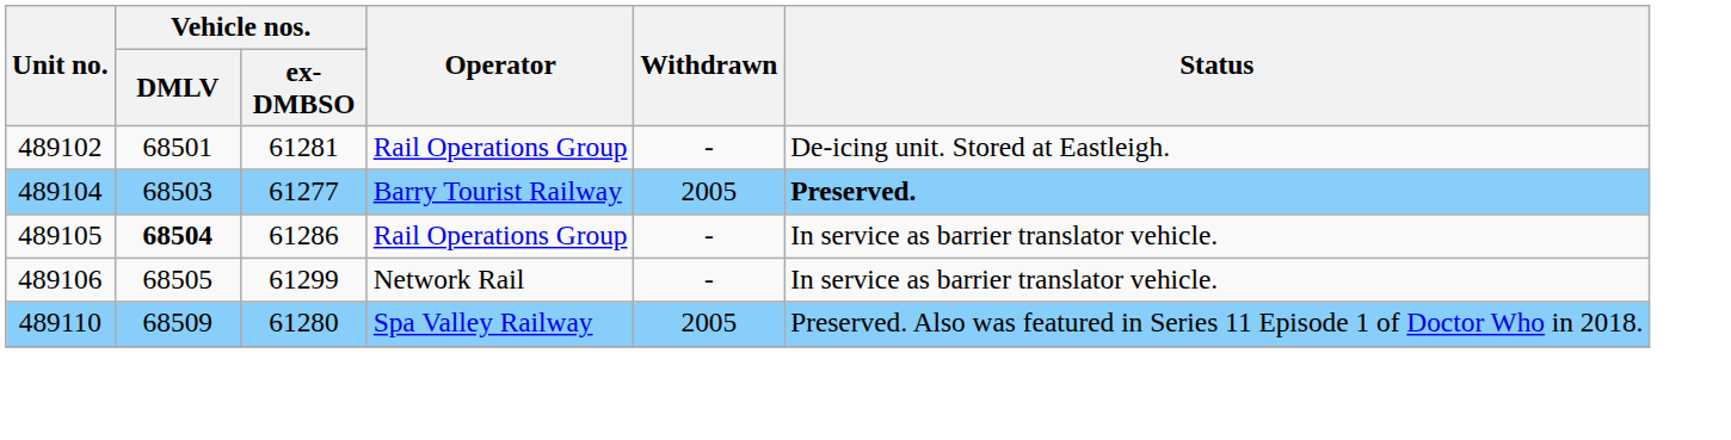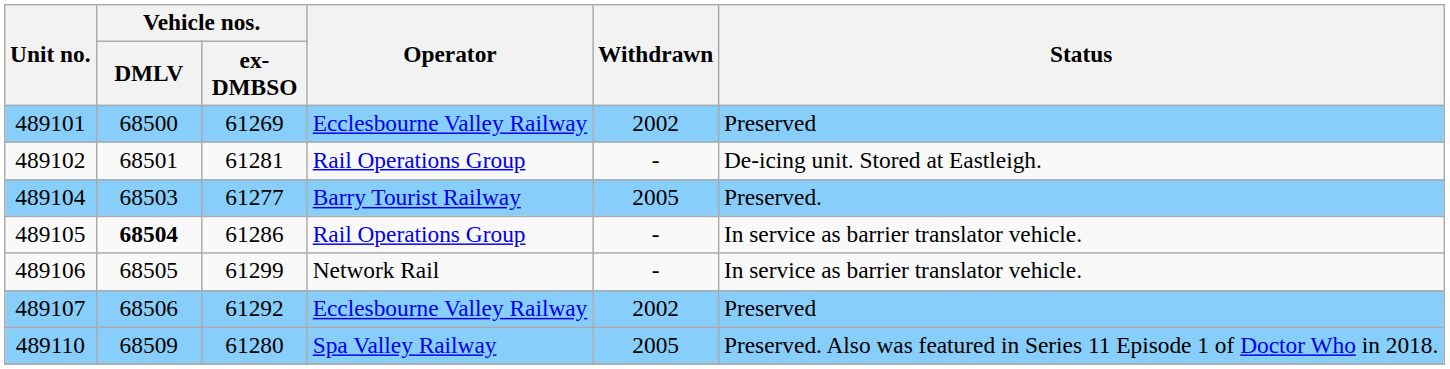+ row: 489101 | 68500 | 61269 | Ecclesbourne Valley Railway | 2002 | Preserved
489104 | Status: bold -> normal
+ row: 489107 | 68506 | 61292 | Ecclesbourne Valley Railway | 2002 | Preserved
